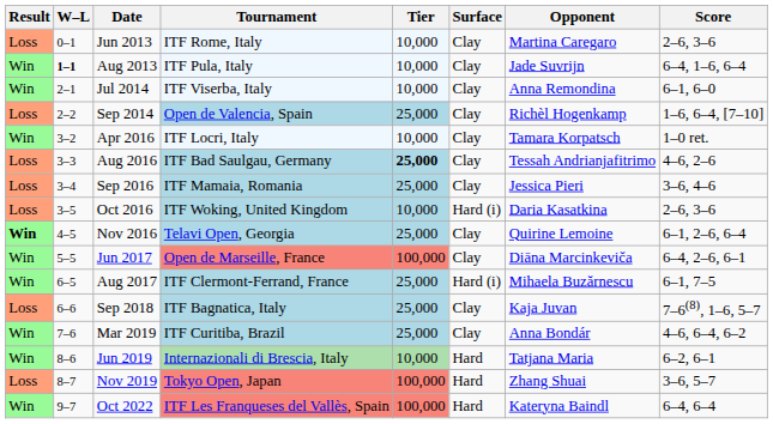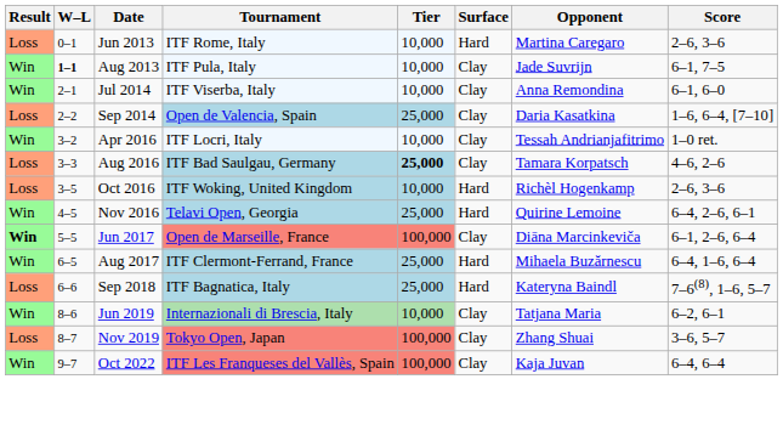Jun 2013 | Surface: Clay -> Hard
Aug 2013 | Score: 6–4, 1–6, 6–4 -> 6–1, 7–5
Sep 2014 | Opponent: Richèl Hogenkamp -> Daria Kasatkina
Apr 2016 | Opponent: Tamara Korpatsch -> Tessah Andrianjafitrimo
Aug 2016 | Opponent: Tessah Andrianjafitrimo -> Tamara Korpatsch
- row: Loss | 3–4 | Sep 2016 | ITF Mamaia, Romania | 25,000 | Clay | Jessica Pieri | 3–6, 4–6
Oct 2016 | Surface: Hard (i) -> Hard
Oct 2016 | Opponent: Daria Kasatkina -> Richèl Hogenkamp
Nov 2016 | Result: bold -> normal
Nov 2016 | Surface: Clay -> Hard
Nov 2016 | Score: 6–1, 2–6, 6–4 -> 6–4, 2–6, 6–1
Jun 2017 | Result: normal -> bold
Jun 2017 | Score: 6–4, 2–6, 6–1 -> 6–1, 2–6, 6–4
Aug 2017 | Surface: Hard (i) -> Hard
Aug 2017 | Score: 6–1, 7–5 -> 6–4, 1–6, 6–4
Sep 2018 | Surface: Clay -> Hard
Sep 2018 | Opponent: Kaja Juvan -> Kateryna Baindl
- row: Win | 7–6 | Mar 2019 | ITF Curitiba, Brazil | 25,000 | Clay | Anna Bondár | 4–6, 6–4, 6–2
Jun 2019 | Surface: Hard -> Clay
Nov 2019 | Surface: Hard -> Clay
Oct 2022 | Surface: Hard -> Clay
Oct 2022 | Opponent: Kateryna Baindl -> Kaja Juvan
